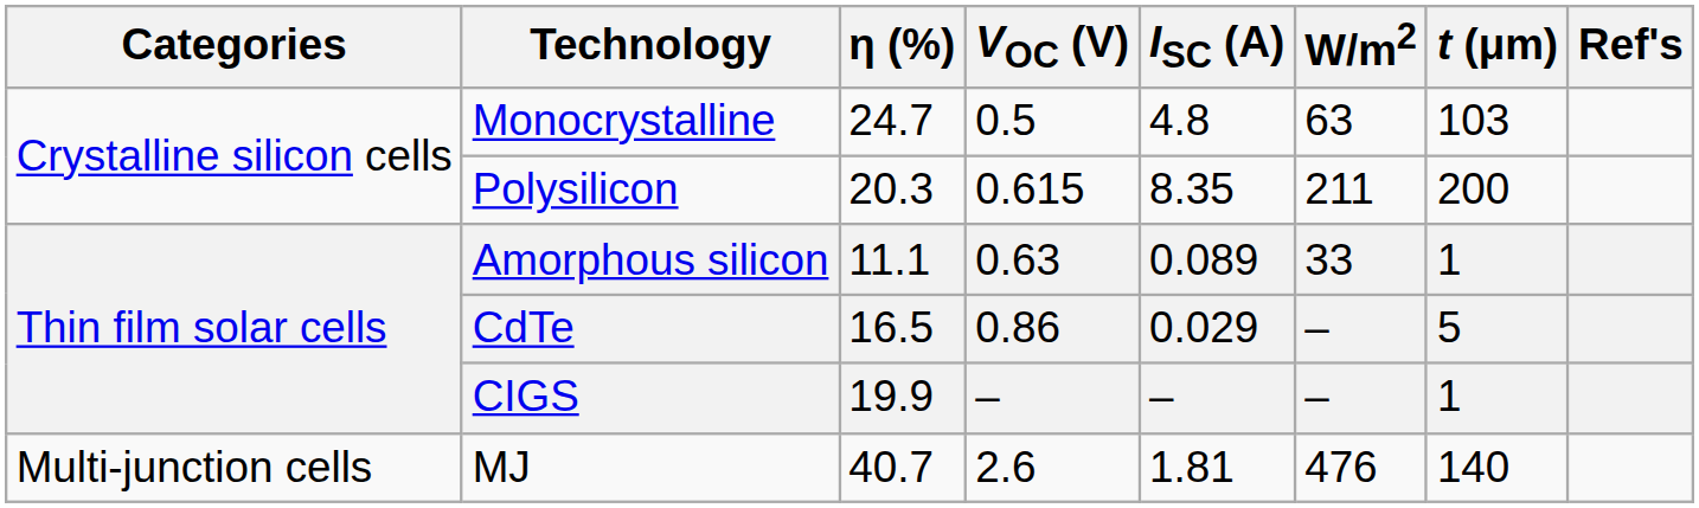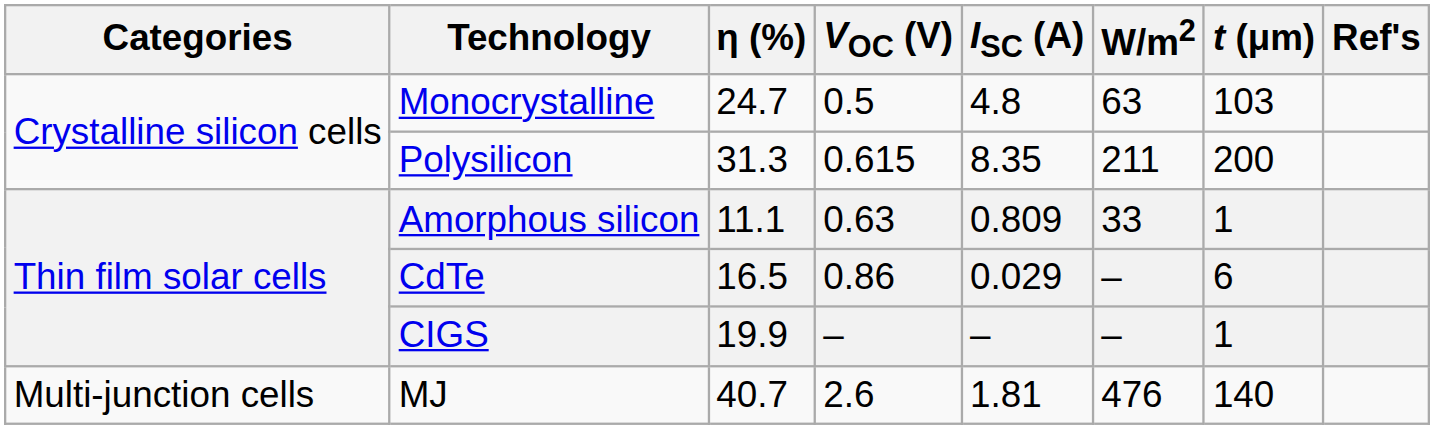Polysilicon | η (%): 20.3 -> 31.3
Amorphous silicon | ISC (A): 0.089 -> 0.809
CdTe | t (μm): 5 -> 6
